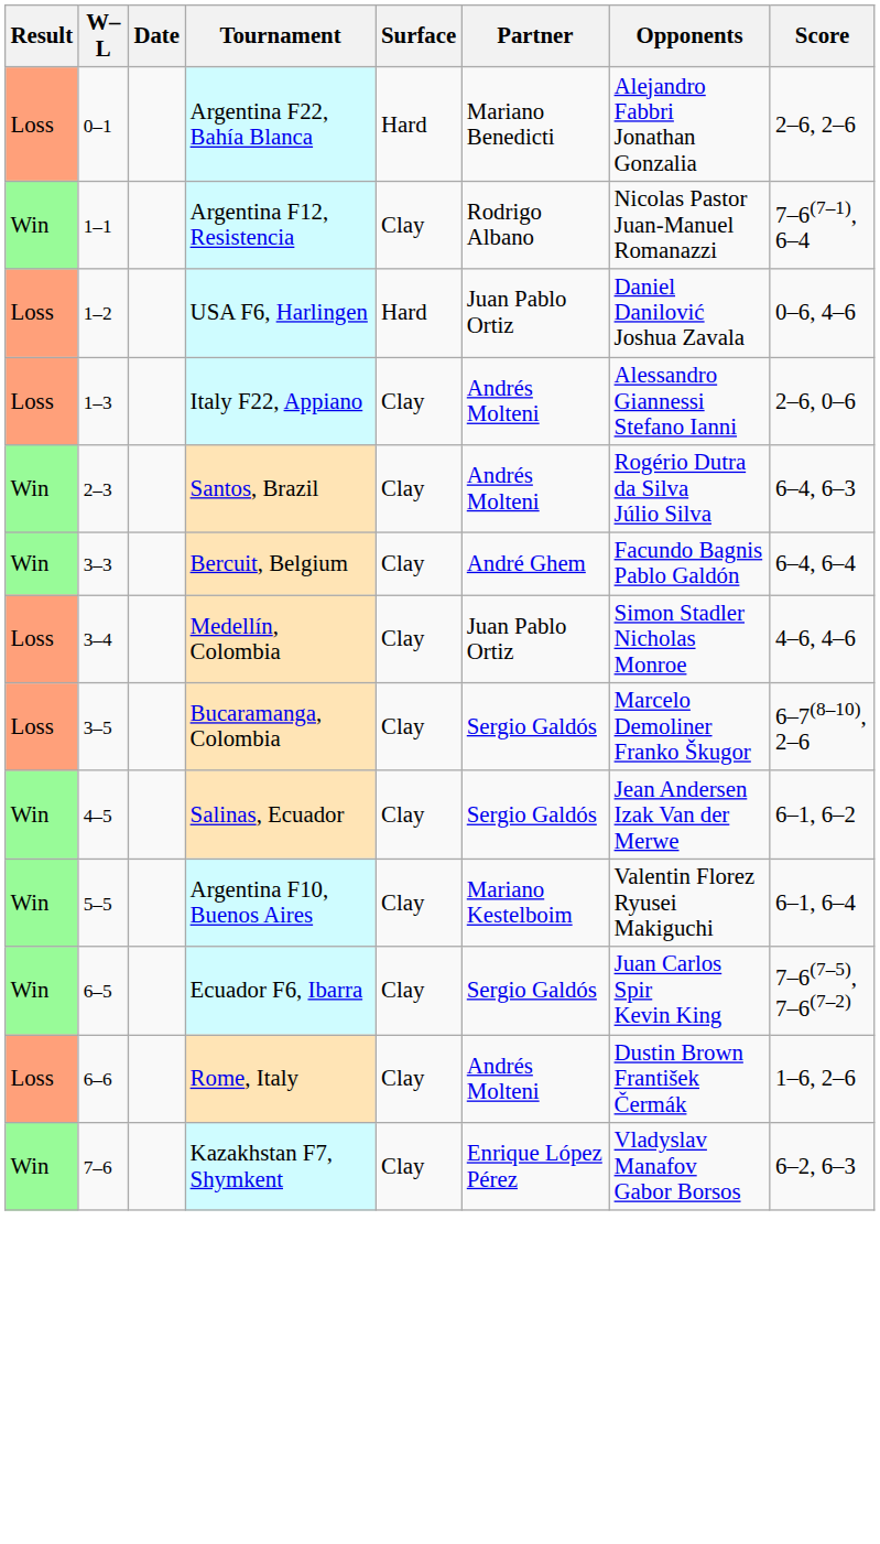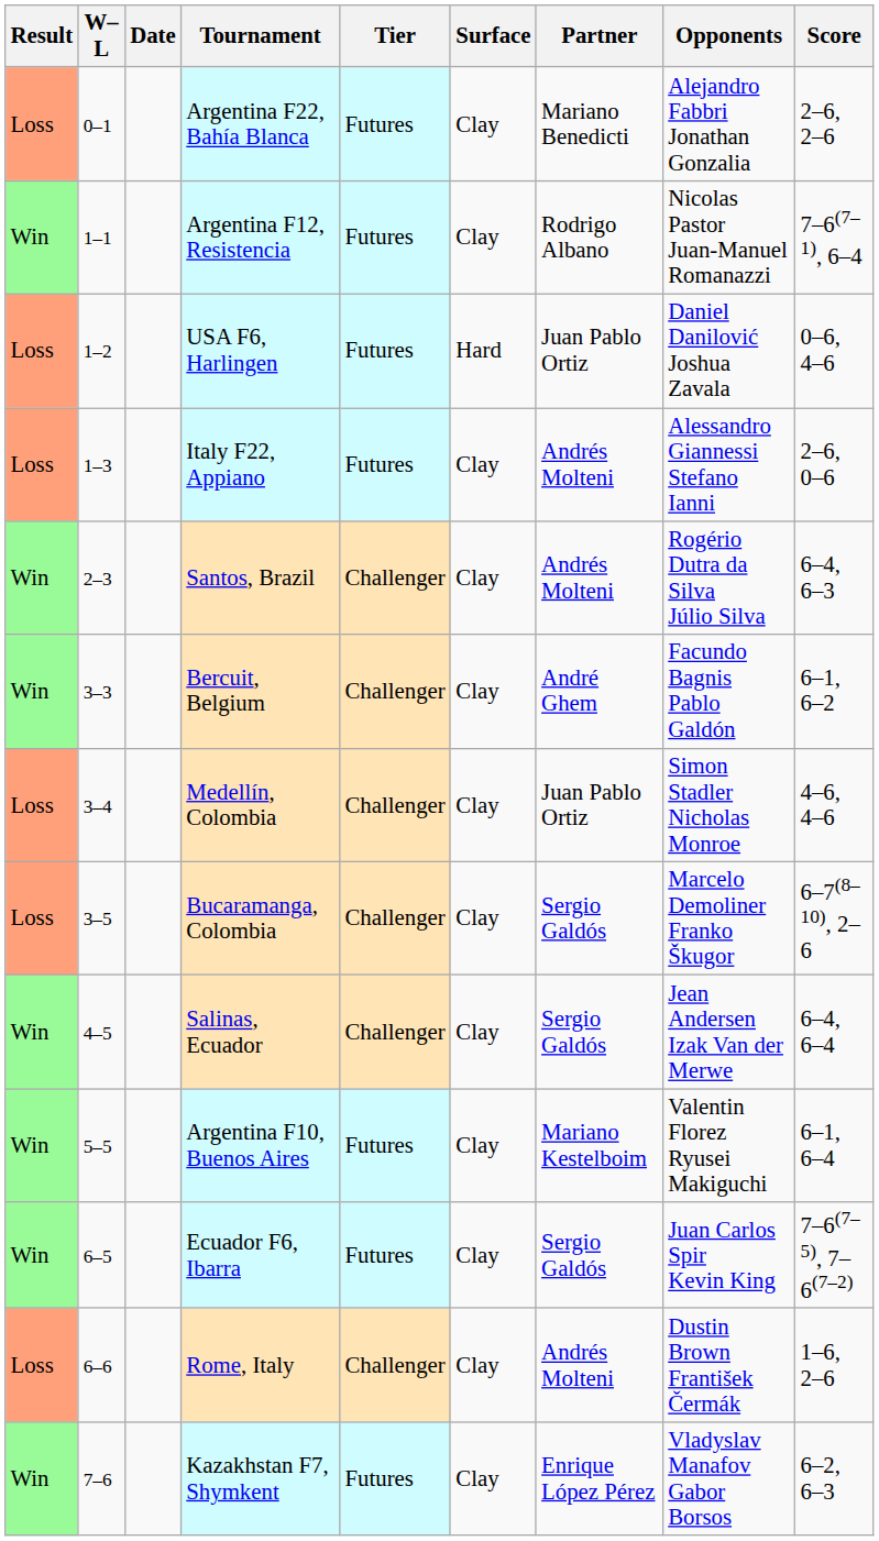+ column: Tier | Futures | Futures | Futures | Futures | Challenger | Challenger | Challenger | Challenger | Challenger | Futures | Futures | Challenger | Futures
Argentina F22, Bahía Blanca | Surface: Hard -> Clay
Bercuit, Belgium | Score: 6–4, 6–4 -> 6–1, 6–2
Salinas, Ecuador | Score: 6–1, 6–2 -> 6–4, 6–4
